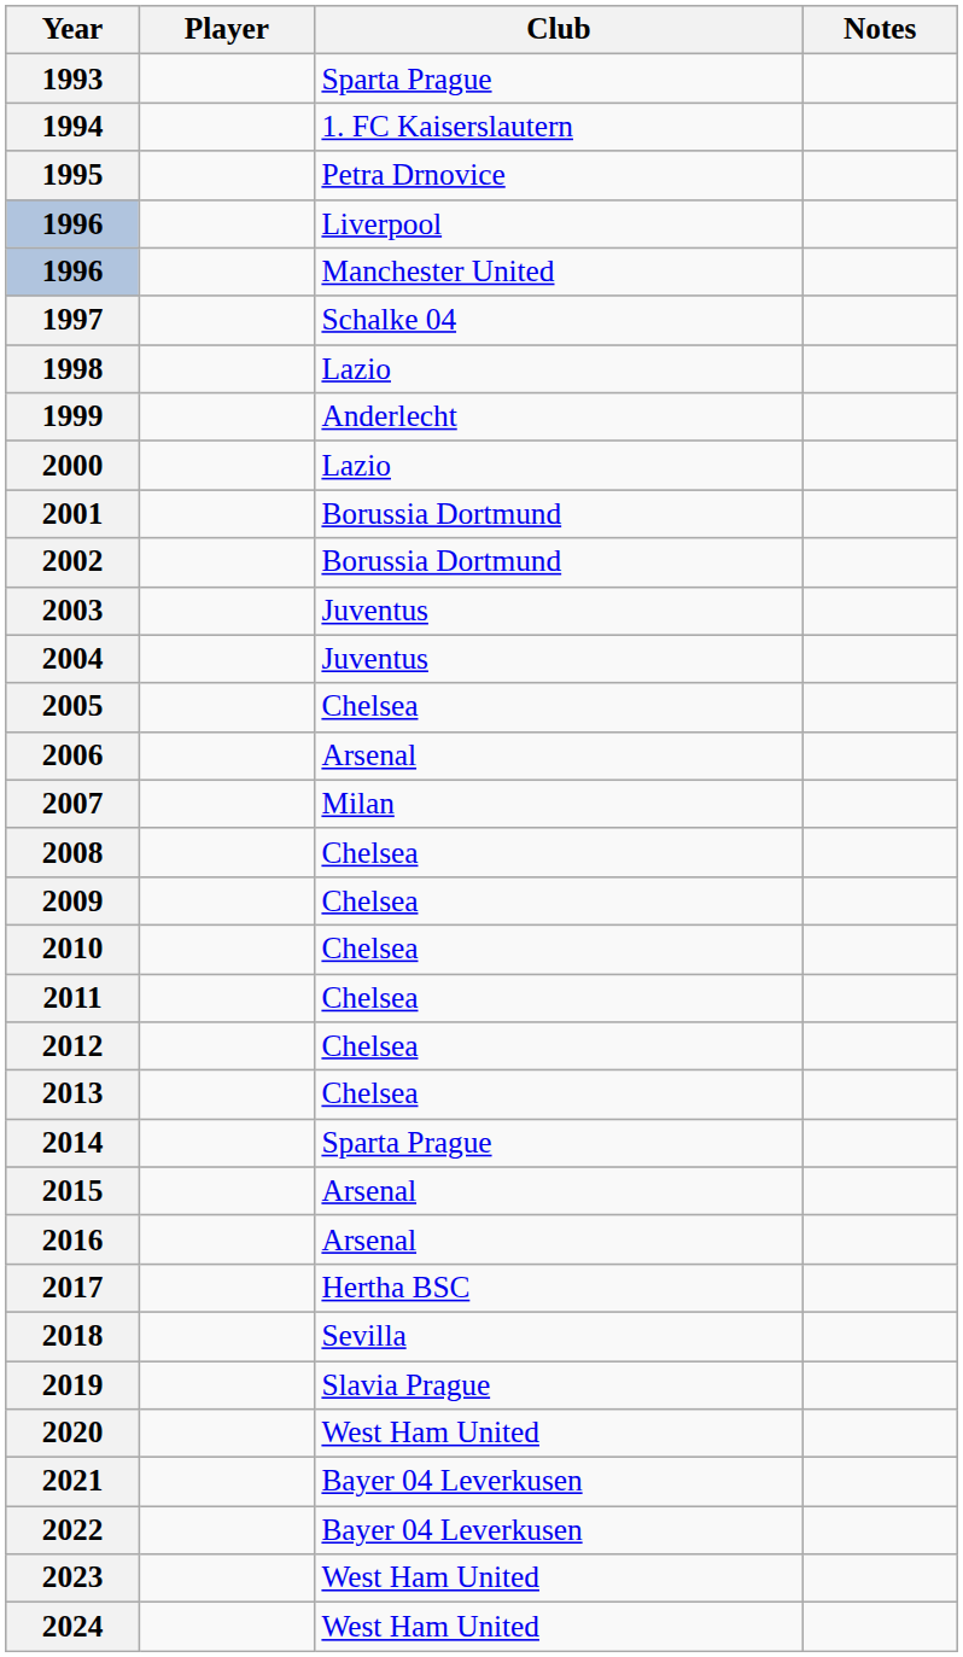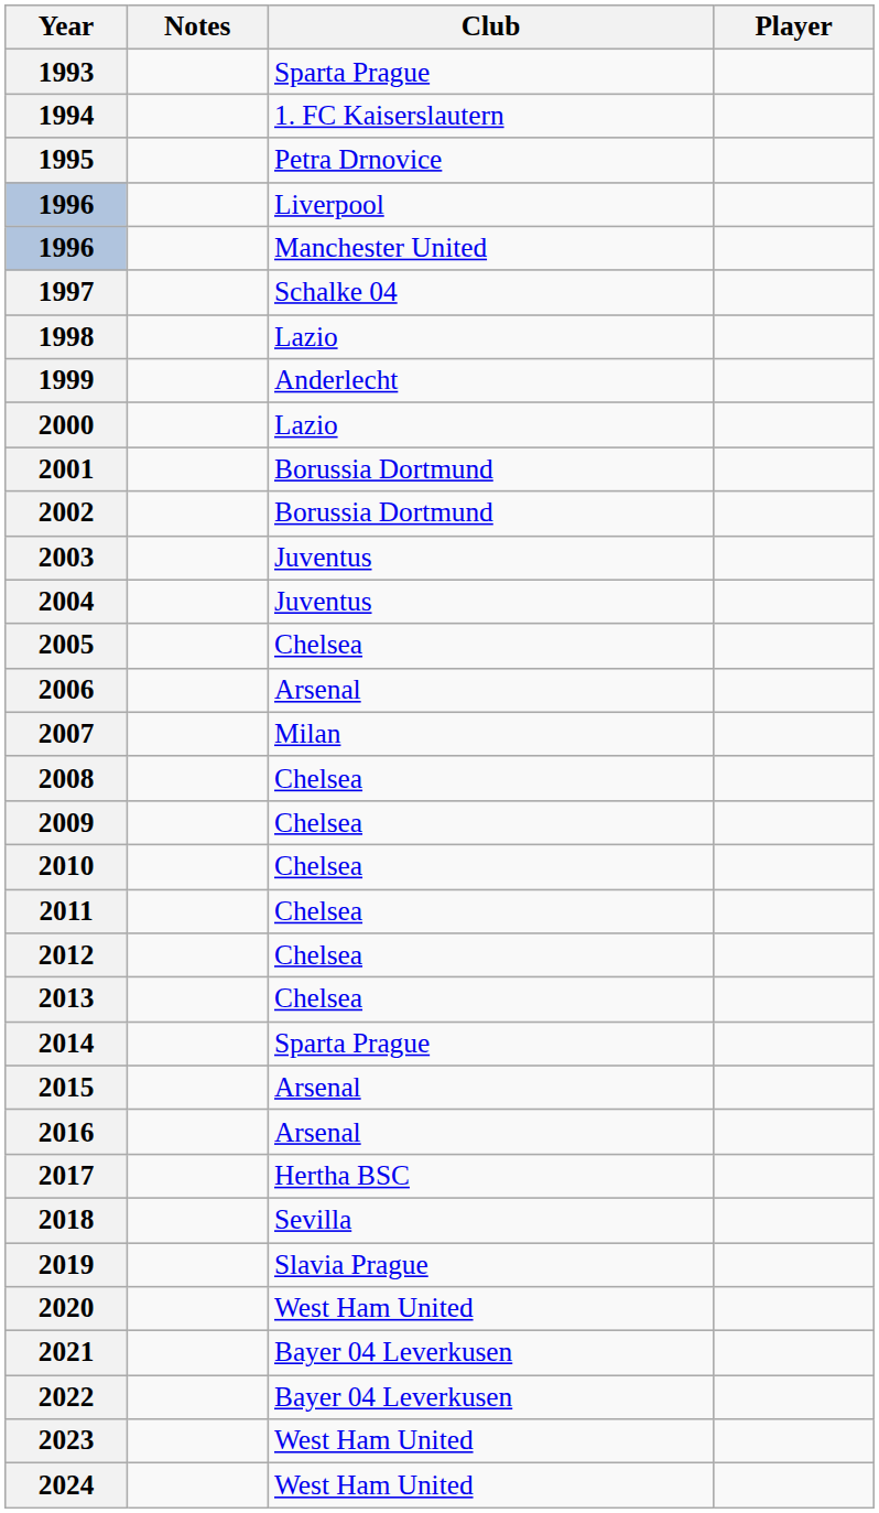columns swapped: Player <-> Notes
